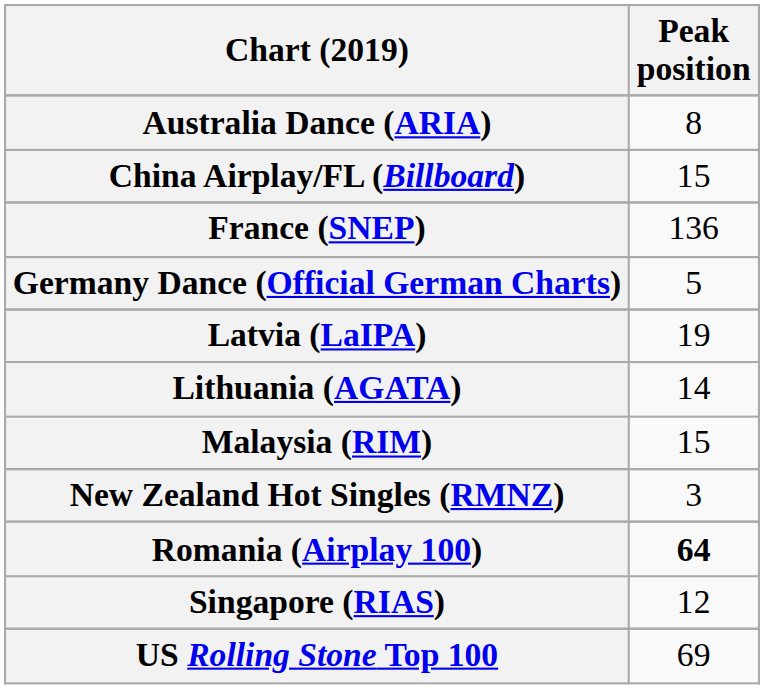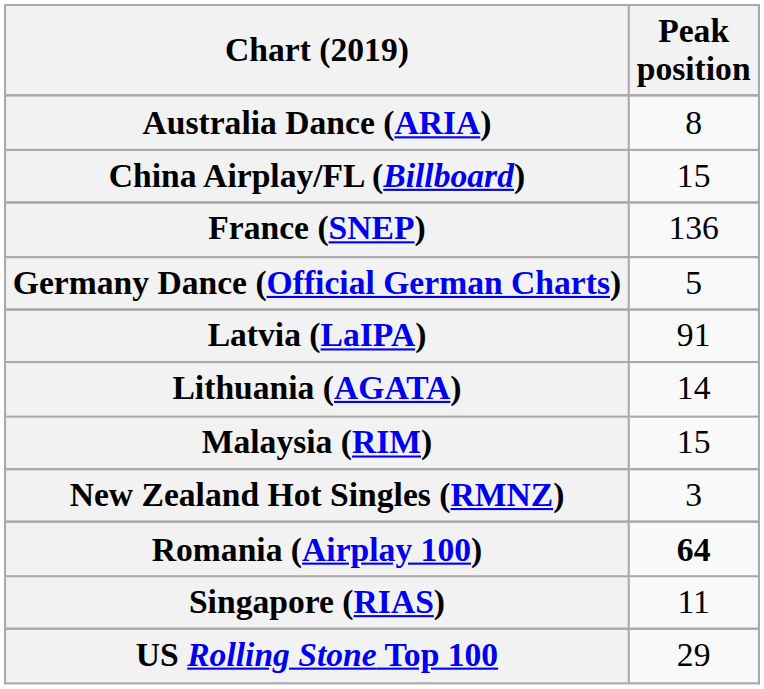Latvia (LaIPA) | Peak position: 19 -> 91
Singapore (RIAS) | Peak position: 12 -> 11
US Rolling Stone Top 100 | Peak position: 69 -> 29
